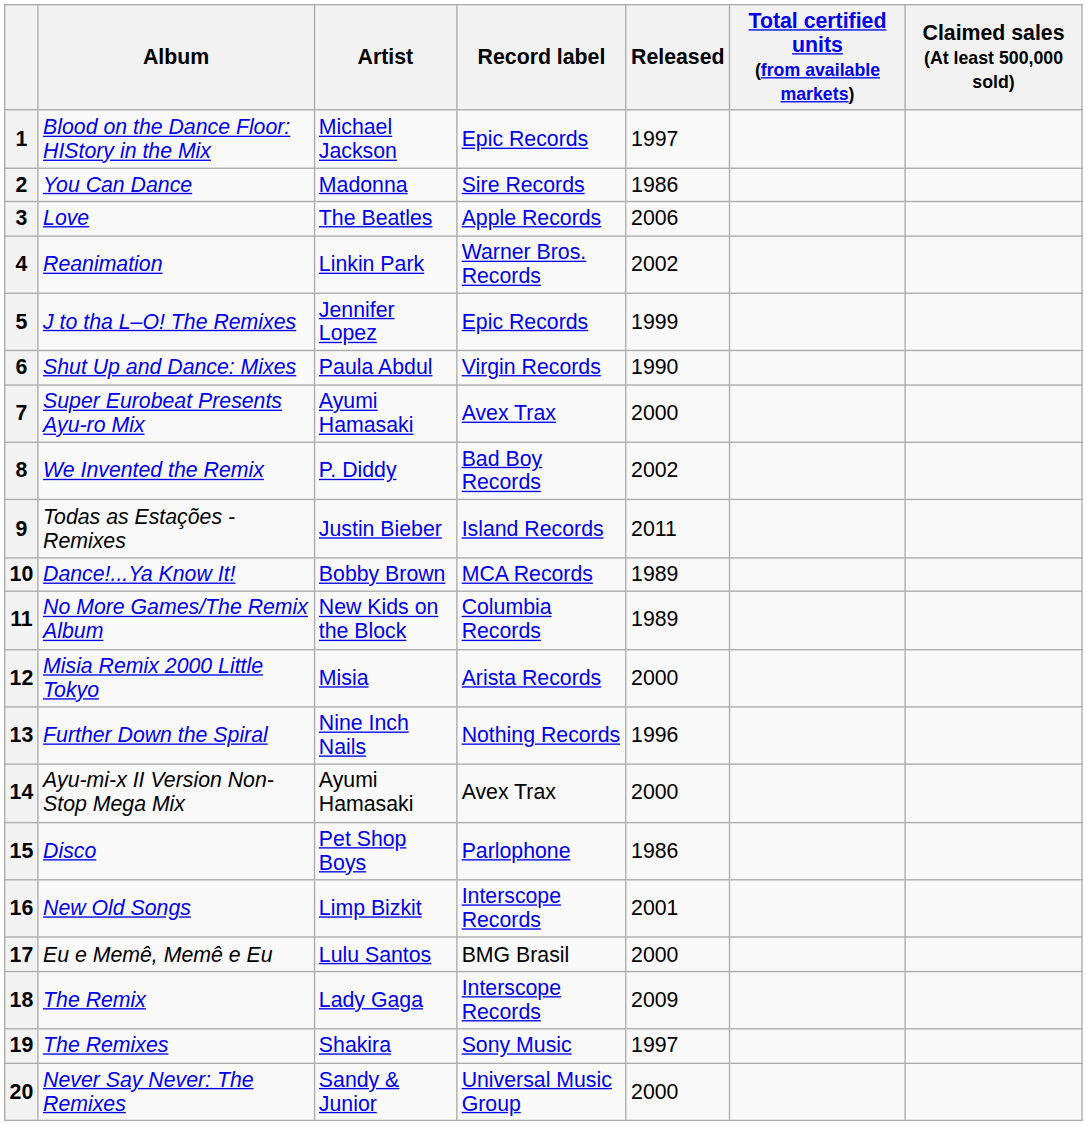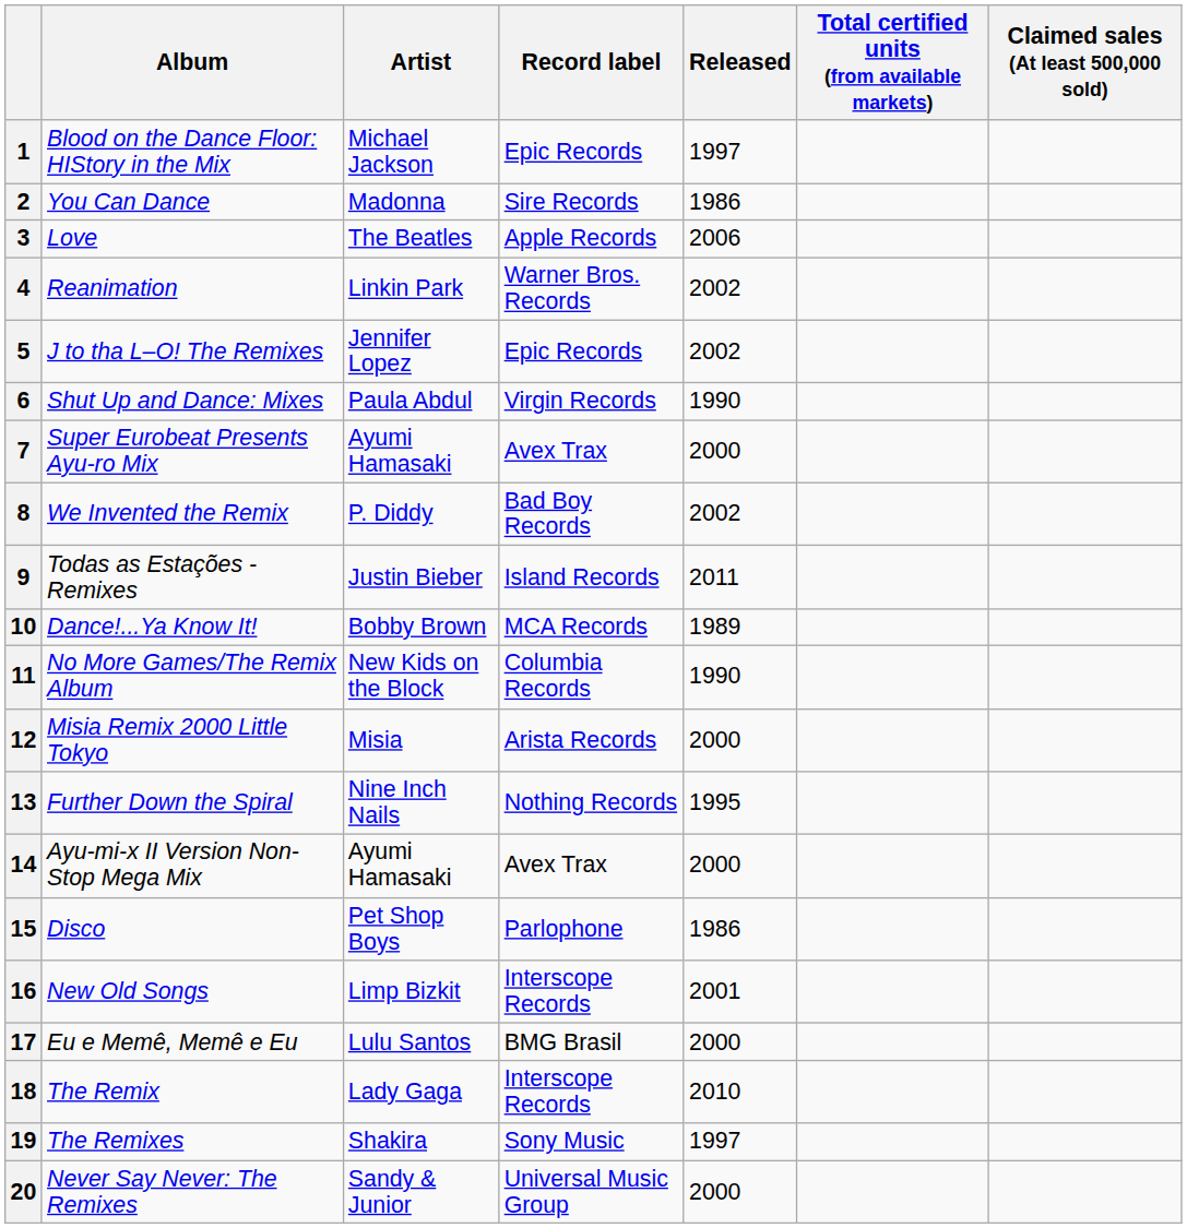5 | Released: 1999 -> 2002
11 | Released: 1989 -> 1990
13 | Released: 1996 -> 1995
18 | Released: 2009 -> 2010
